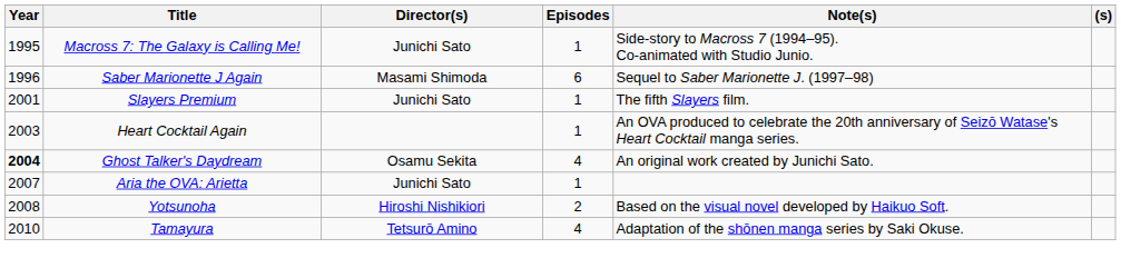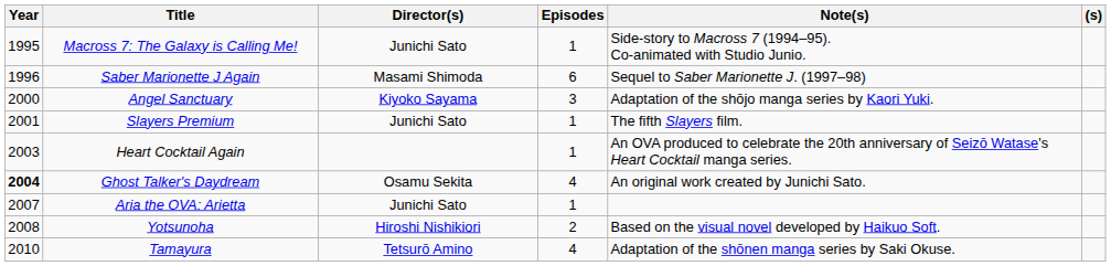+ row: 2000 | Angel Sanctuary | Kiyoko Sayama | 3 | Adaptation of the shōjo manga series by Kaori Yuki.
